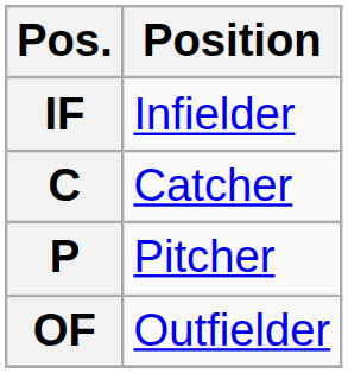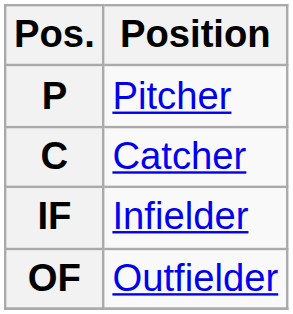rows swapped: P <-> IF
